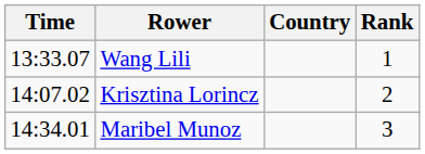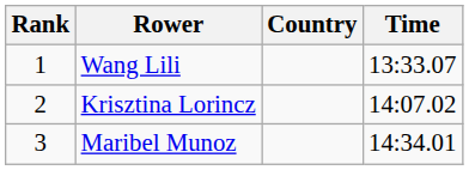columns swapped: Rank <-> Time
